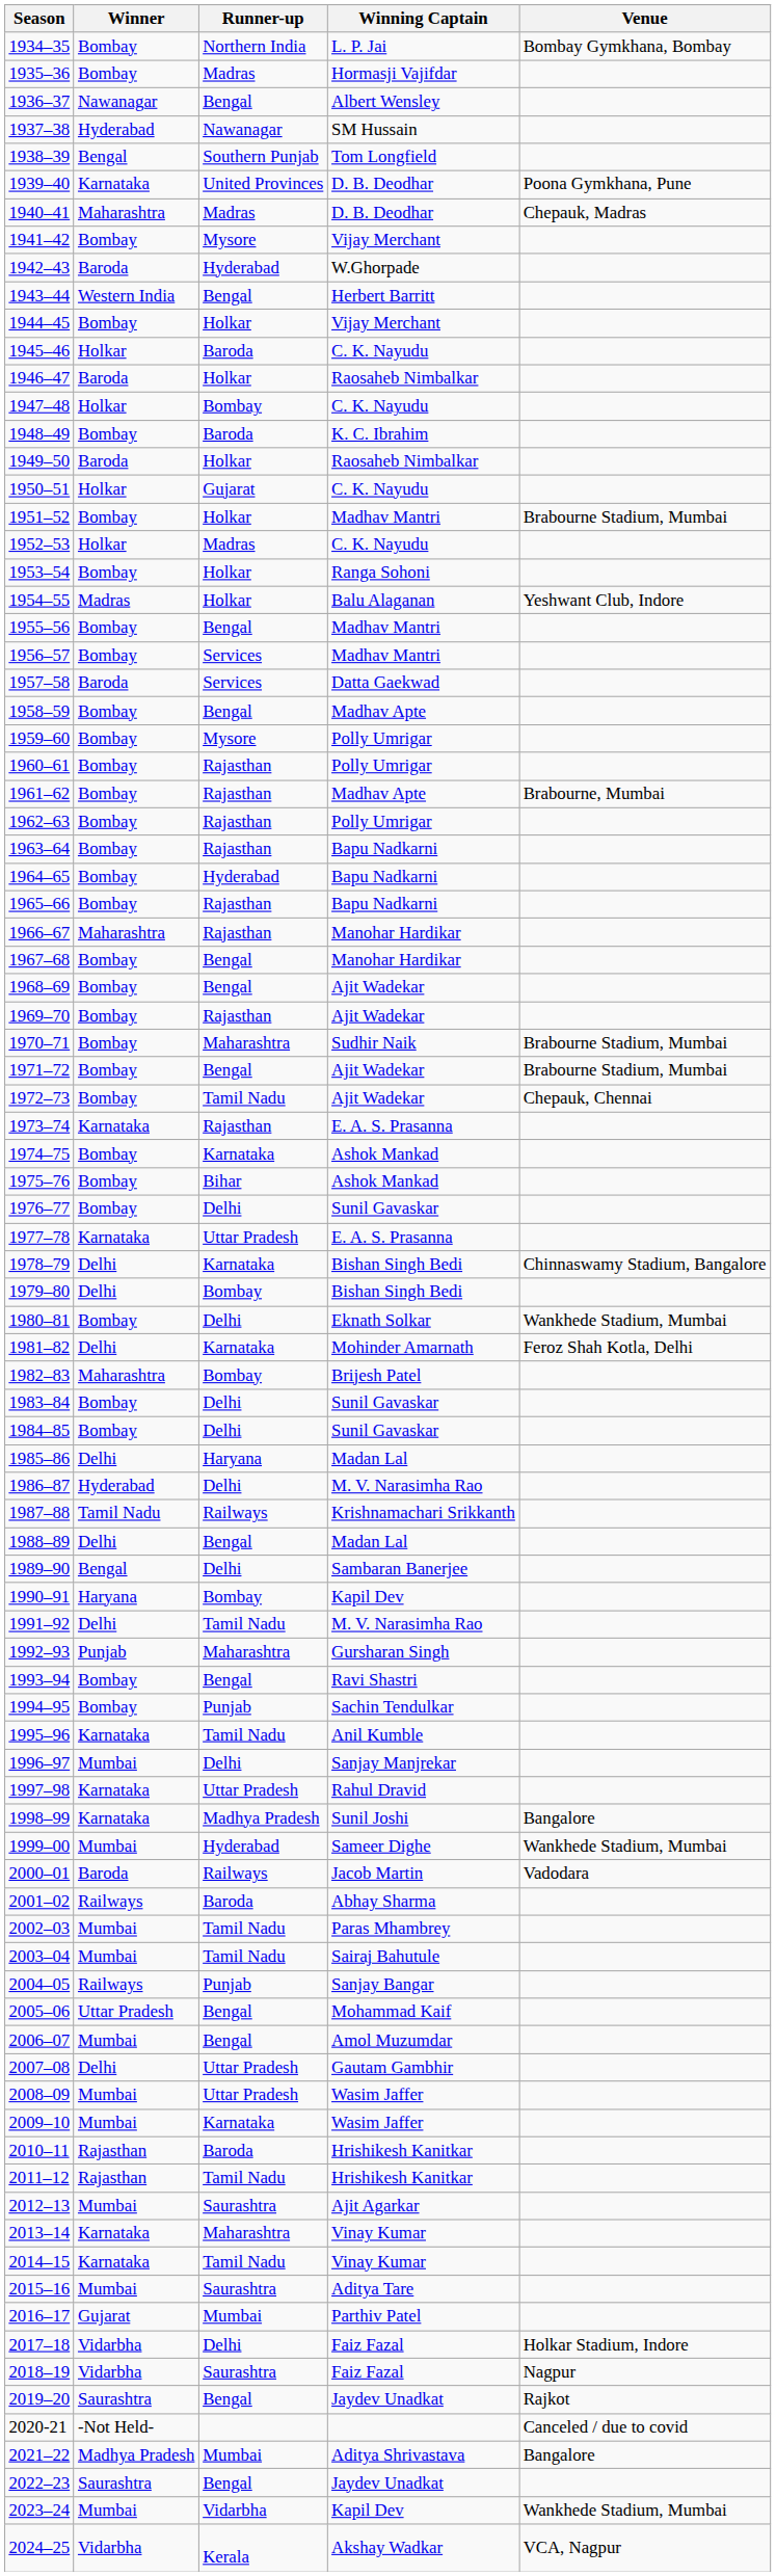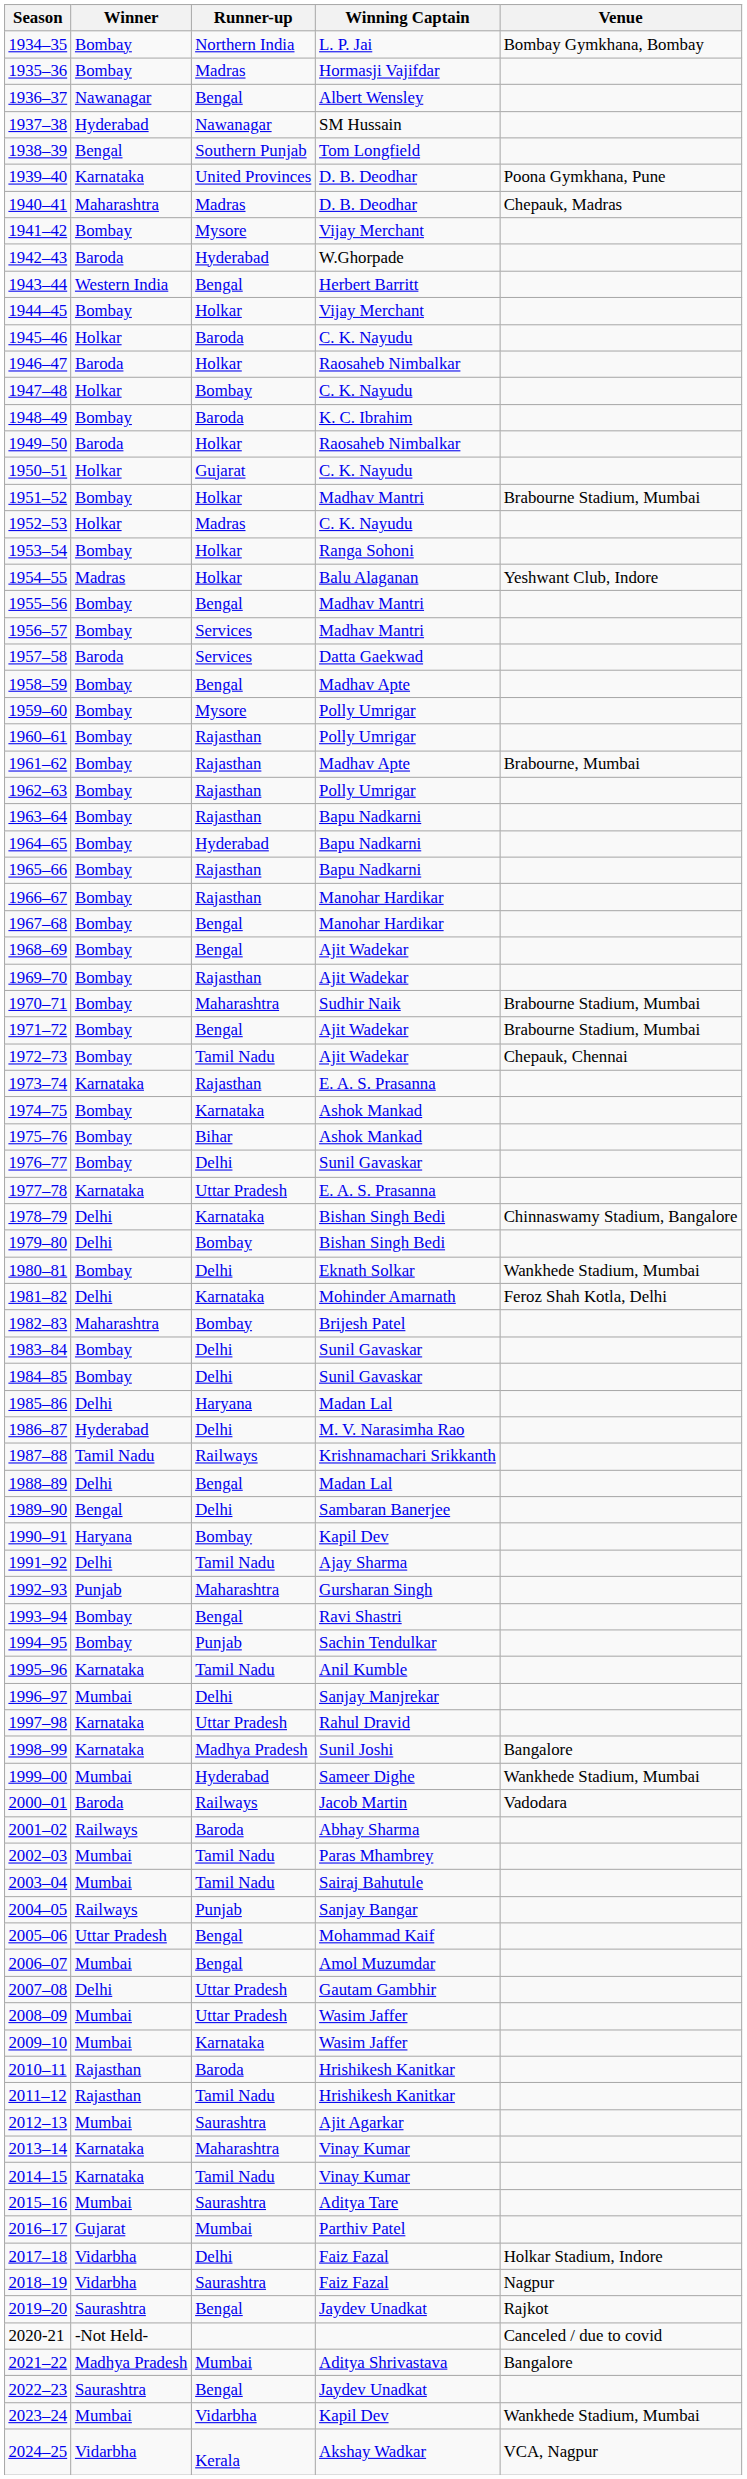1966–67 | Winner: Maharashtra -> Bombay
1991–92 | Winning Captain: M. V. Narasimha Rao -> Ajay Sharma
